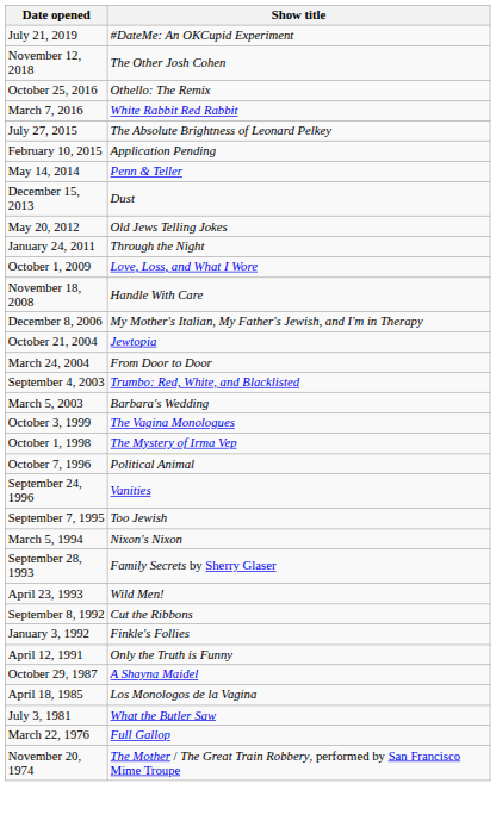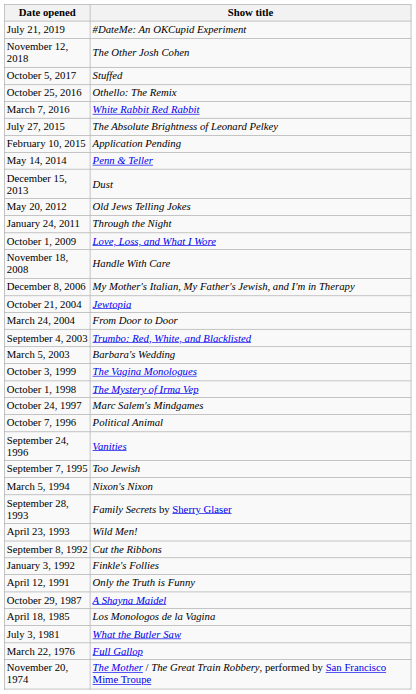+ row: October 5, 2017 | Stuffed
+ row: October 24, 1997 | Marc Salem's Mindgames
